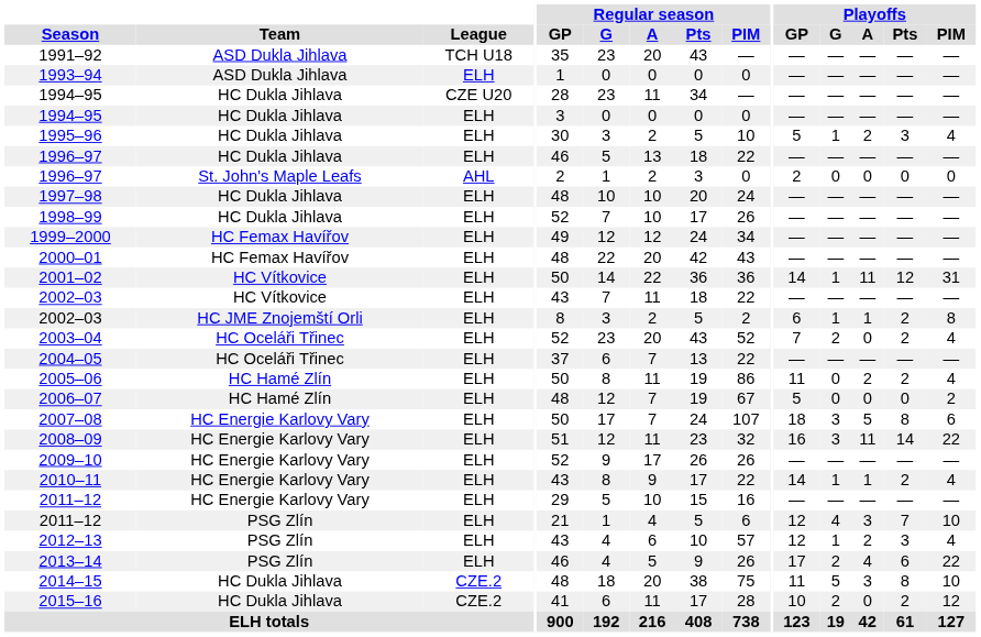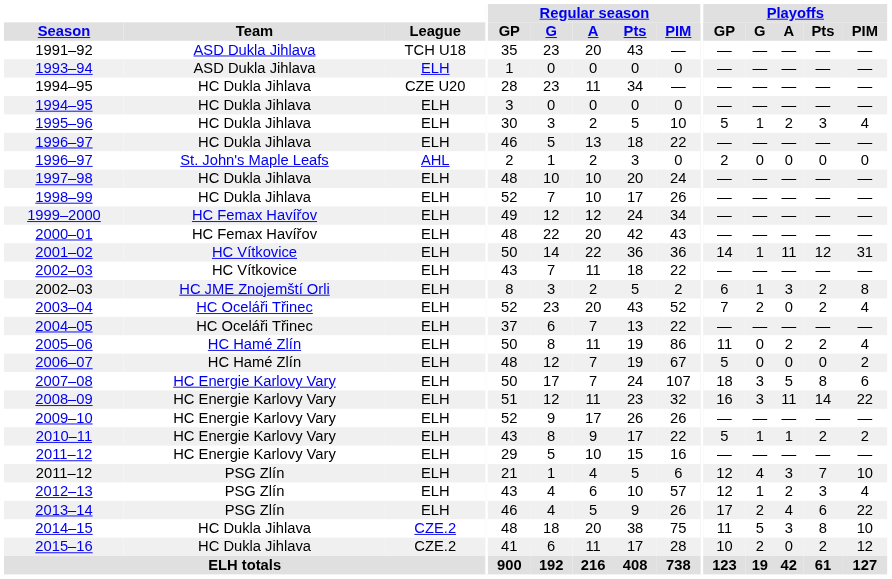2002–03 / HC JME Znojemští Orli | Playoffs / A: 1 -> 3
2010–11 | Playoffs / GP: 14 -> 5
2010–11 | Playoffs / PIM: 4 -> 2
